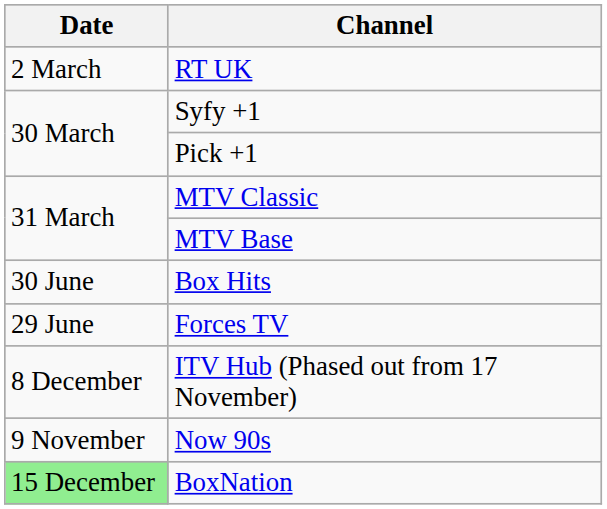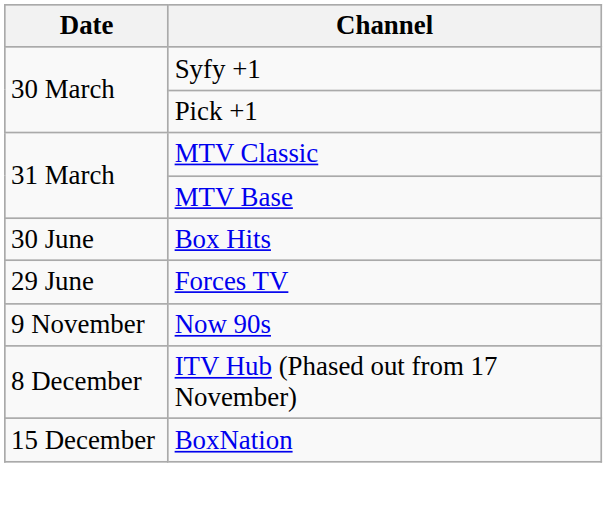- row: 2 March | RT UK
rows swapped: Now 90s <-> ITV Hub (Phased out from 17 November)
BoxNation | Date: lightgreen background -> no background
